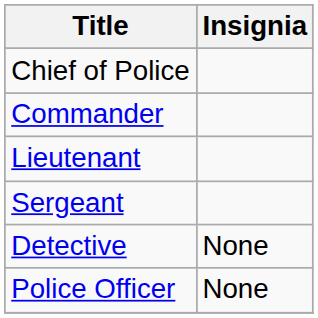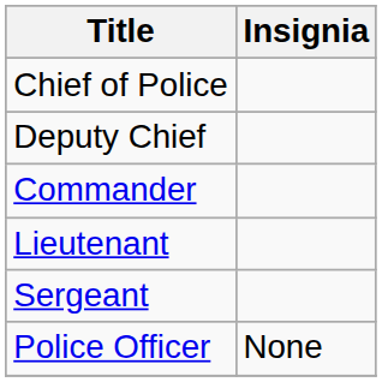+ row: Deputy Chief
- row: Detective | None
